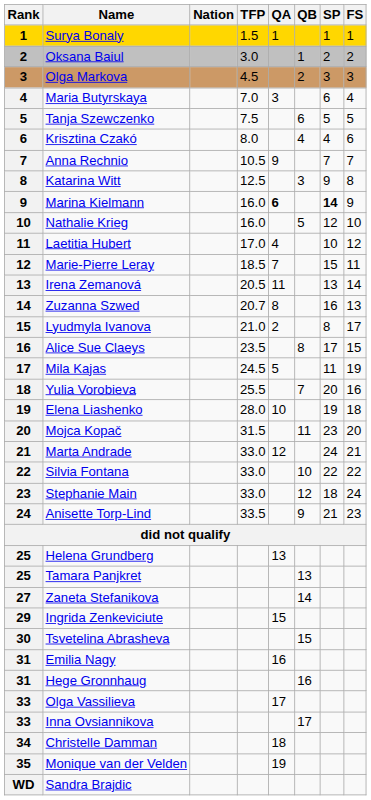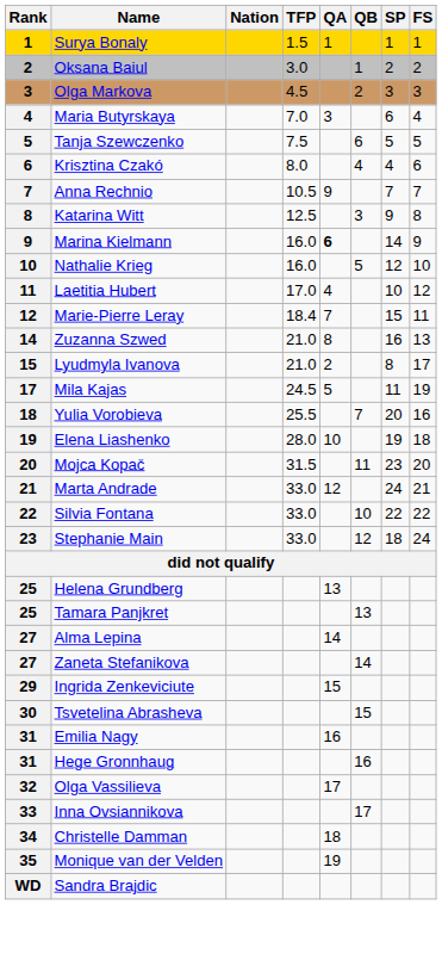Marina Kielmann | SP: bold -> normal
Marie-Pierre Leray | TFP: 18.5 -> 18.4
- row: 13 | Irena Zemanová | 20.5 | 11 | 13 | 14
Zuzanna Szwed | TFP: 20.7 -> 21.0
- row: 16 | Alice Sue Claeys | 23.5 | 8 | 17 | 15
- row: 24 | Anisette Torp-Lind | 33.5 | 9 | 21 | 23
+ row: 27 | Alma Lepina | 14
Olga Vassilieva | Rank: 33 -> 32
